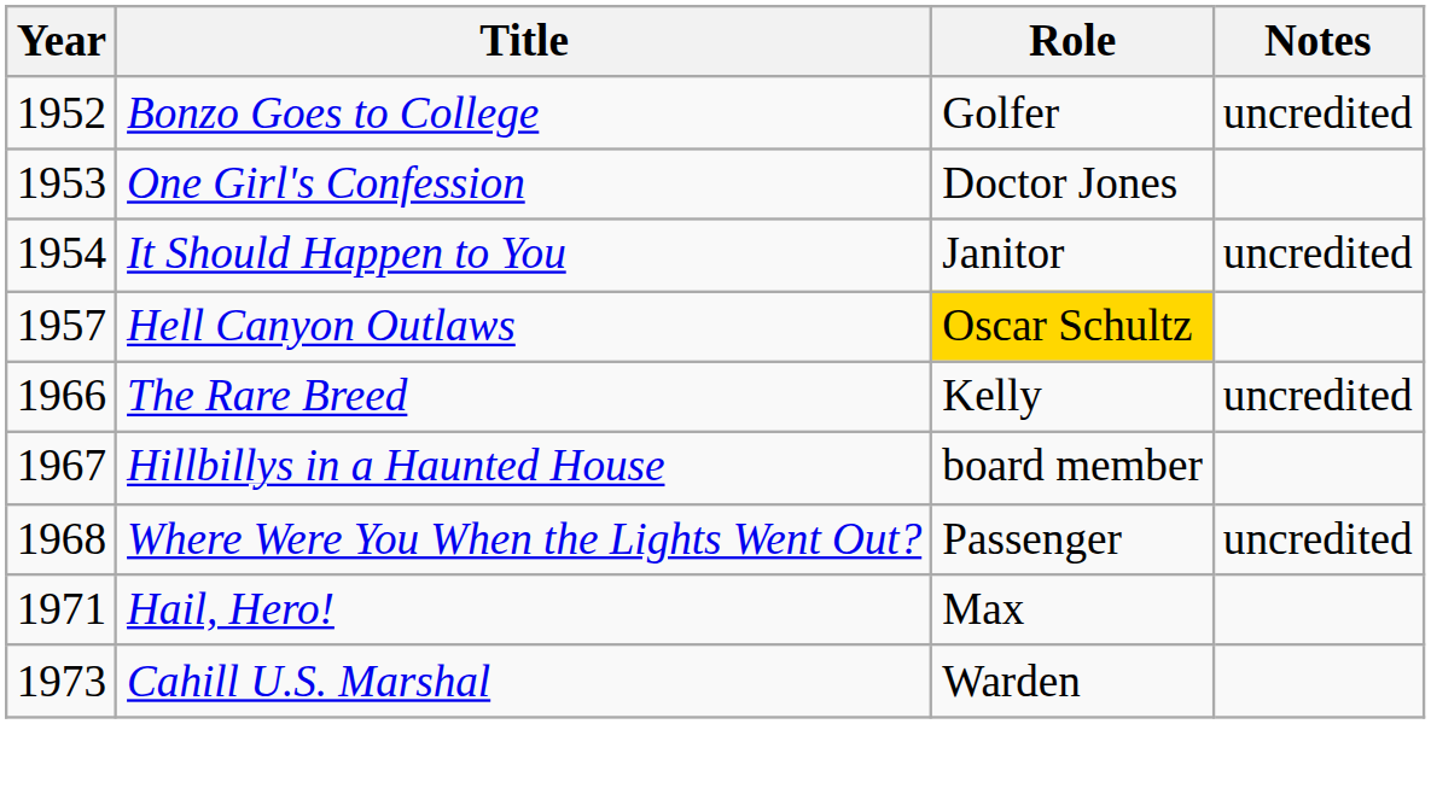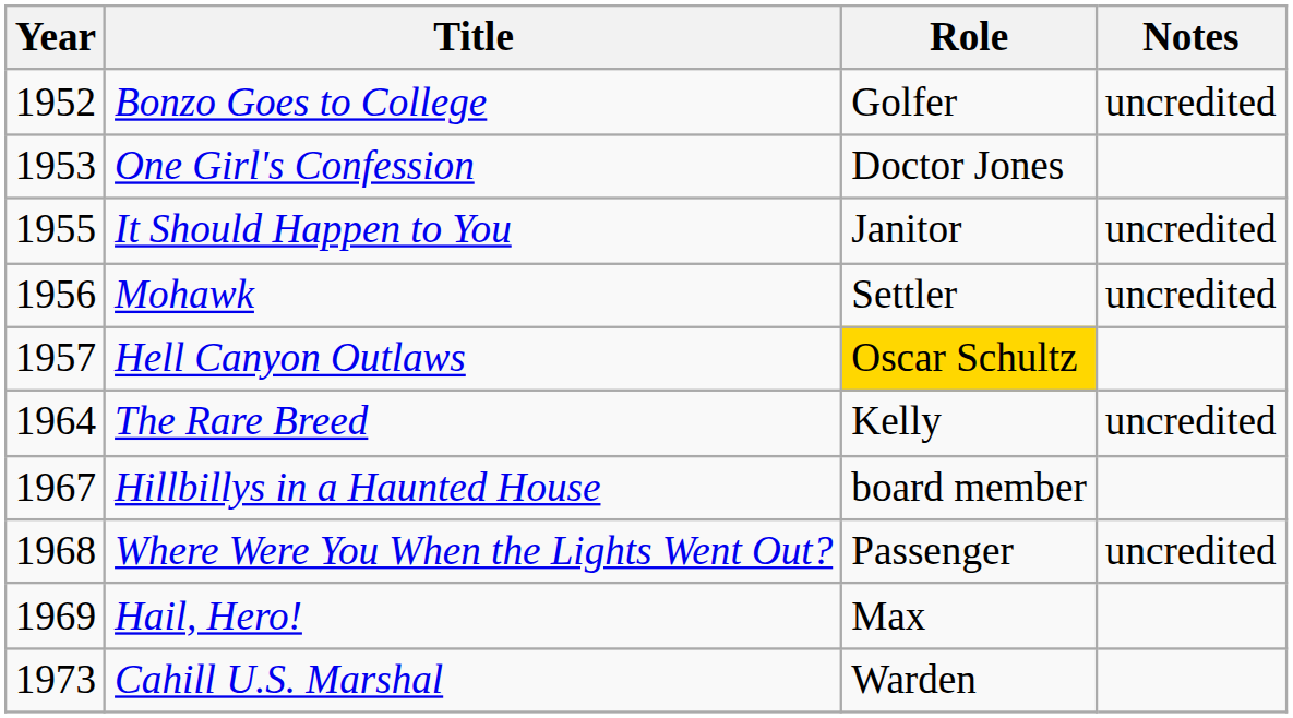It Should Happen to You | Year: 1954 -> 1955
+ row: 1956 | Mohawk | Settler | uncredited
The Rare Breed | Year: 1966 -> 1964
Hail, Hero! | Year: 1971 -> 1969
